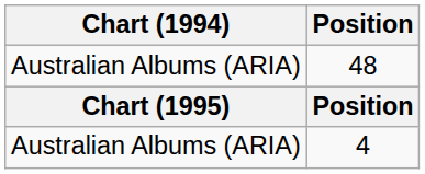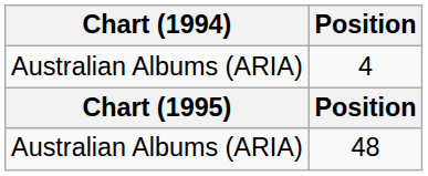rows swapped: 4 <-> 48
